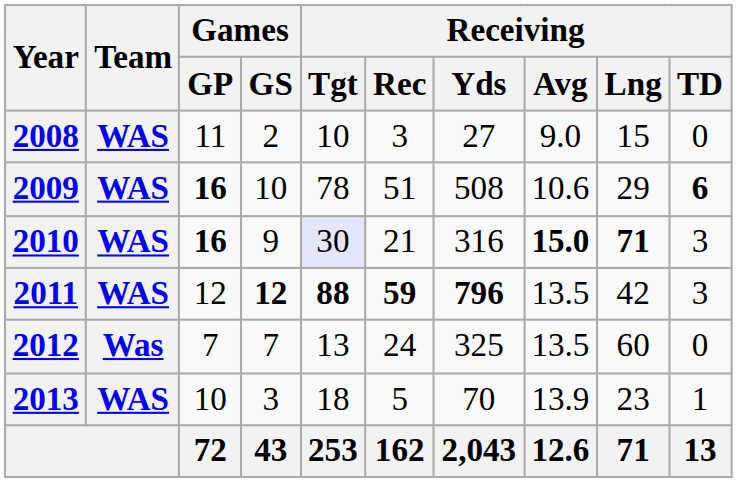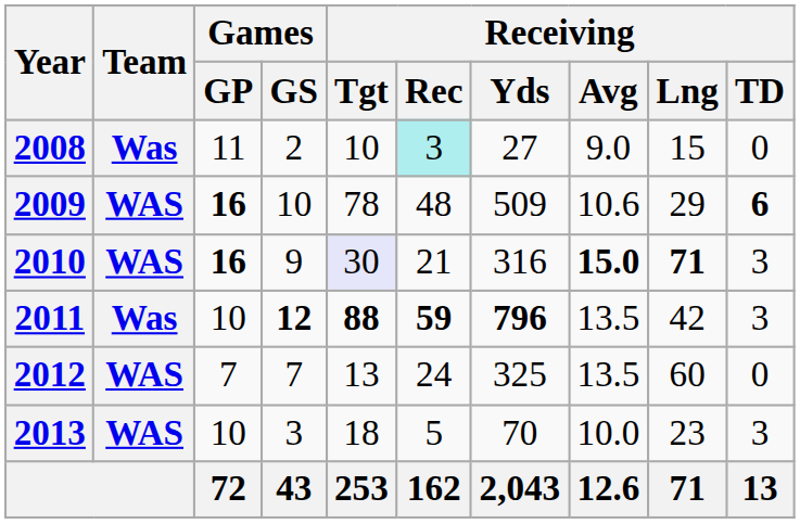2008 | Team: WAS -> Was
2008 | Receiving / Rec: no background -> paleturquoise background
2009 | Receiving / Rec: 51 -> 48
2009 | Receiving / Yds: 508 -> 509
2011 | Team: WAS -> Was
2011 | Games / GP: 12 -> 10
2012 | Team: Was -> WAS
2013 | Receiving / Avg: 13.9 -> 10.0
2013 | Receiving / TD: 1 -> 3
